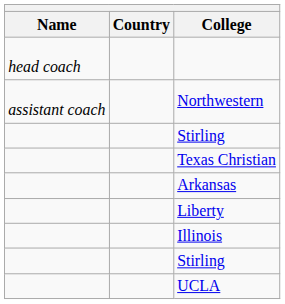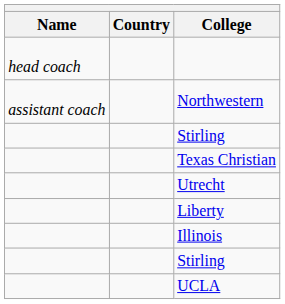- row: Arkansas
+ row: Utrecht
